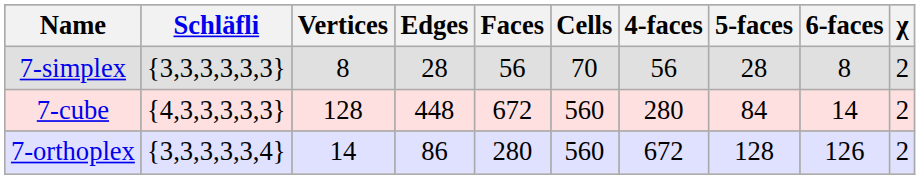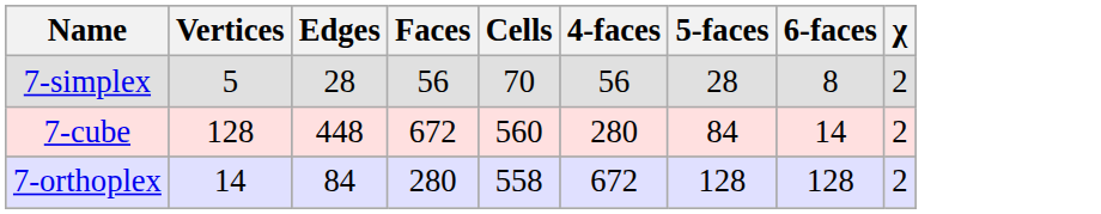- column: Schläfli | {3,3,3,3,3,3} | {4,3,3,3,3,3} | {3,3,3,3,3,4}
7-simplex | Vertices: 8 -> 5
7-orthoplex | Edges: 86 -> 84
7-orthoplex | Cells: 560 -> 558
7-orthoplex | 6-faces: 126 -> 128
